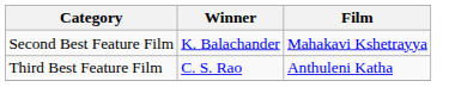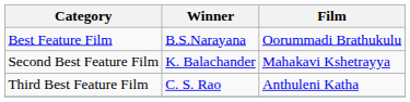+ row: Best Feature Film | B.S.Narayana | Oorummadi Brathukulu
